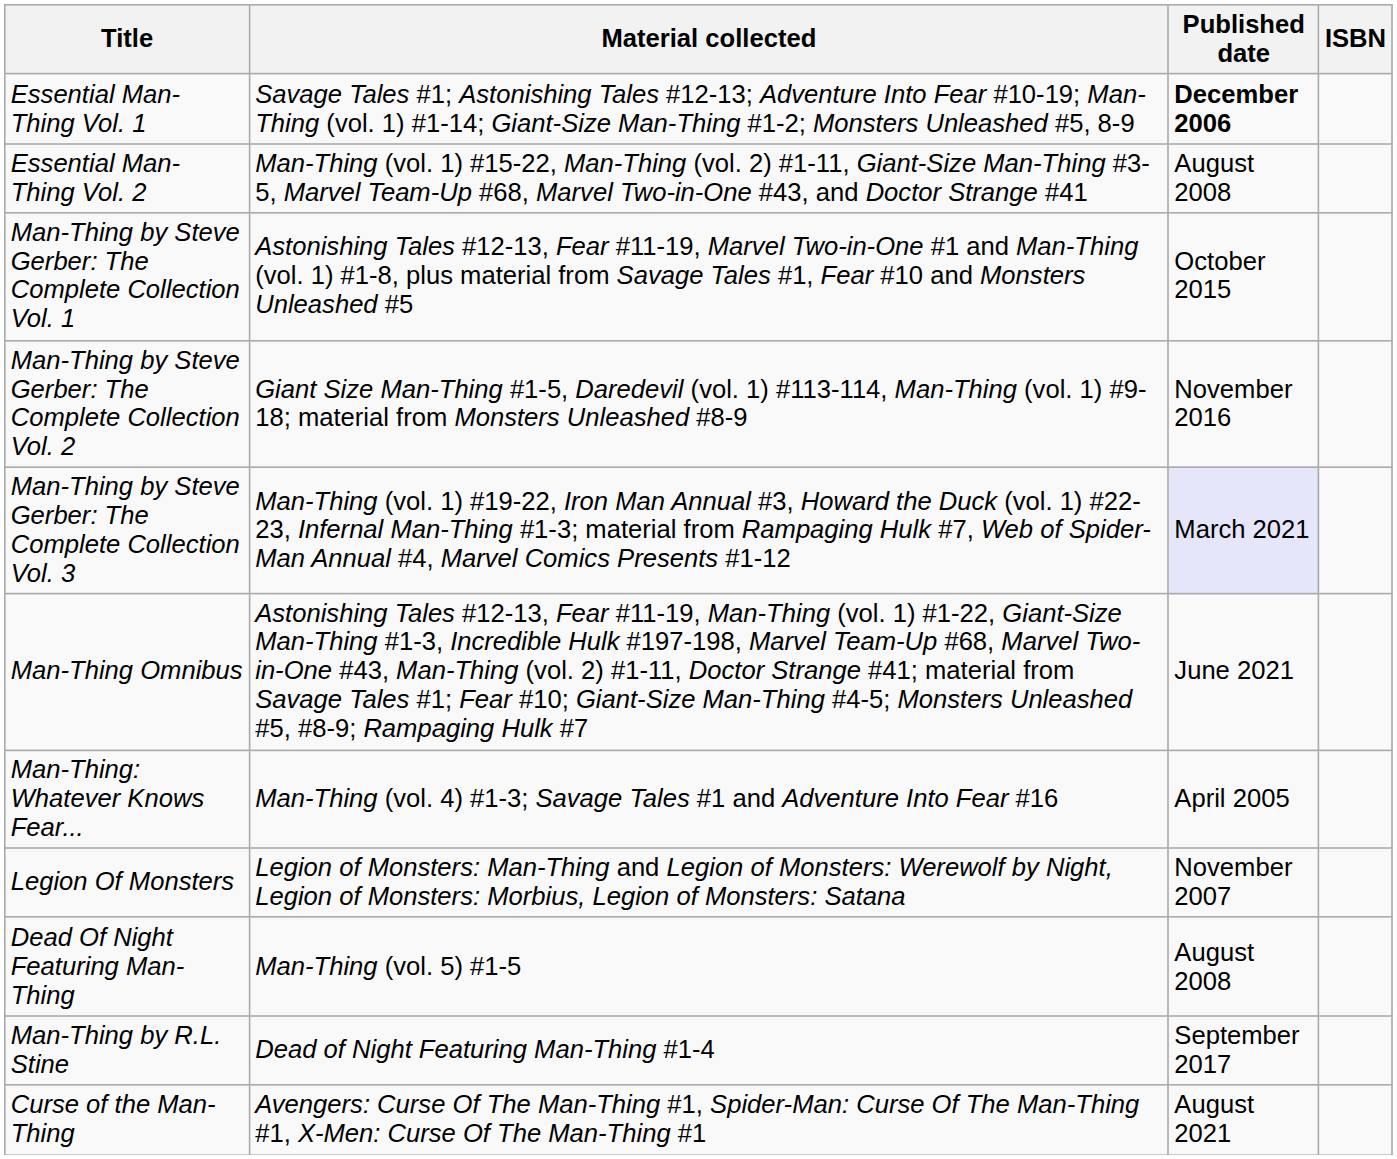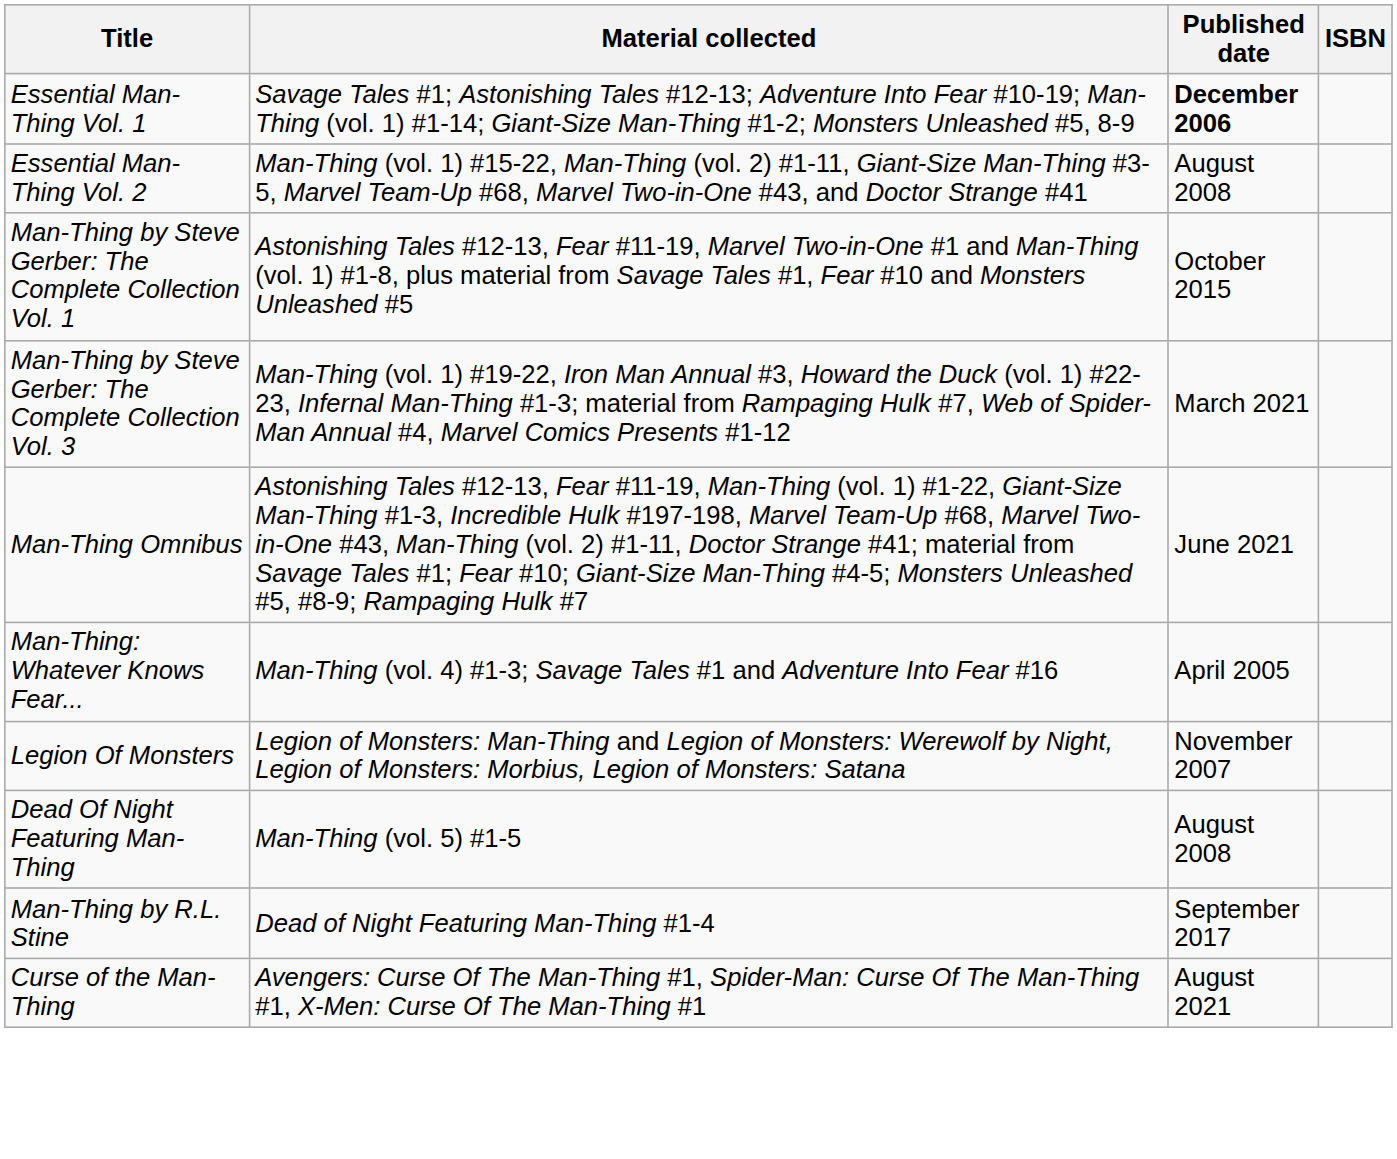- row: Man-Thing by Steve Gerber: The Complete Collection Vol. 2 | Giant Size Man-Thing #1-5, Daredevil (vol. 1) #113-114, Man-Thing (vol. 1) #9-18; material from Monsters Unleashed #8-9 | November 2016
Man-Thing by Steve Gerber: The Complete Collection Vol. 3 | Published date: lavender background -> no background
